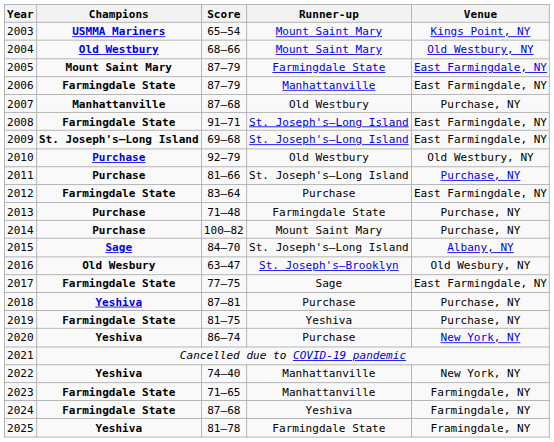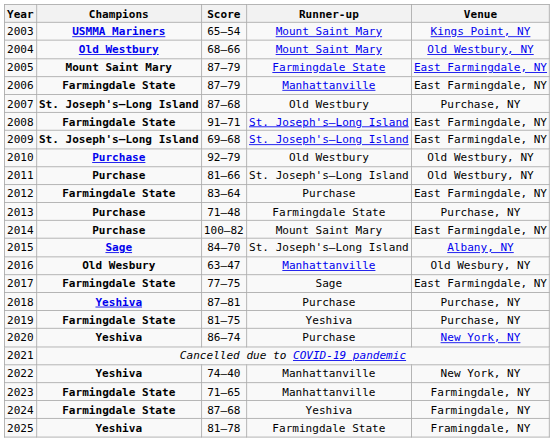2007 | Champions: Manhattanville -> St. Joseph's–Long Island
2011 | Venue: Purchase, NY -> Old Westbury, NY
2014 | Venue: Purchase, NY -> East Farmingdale, NY
2016 | Runner-up: St. Joseph's–Brooklyn -> Manhattanville
